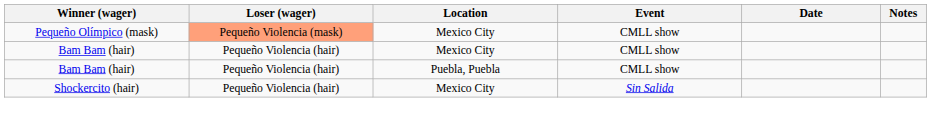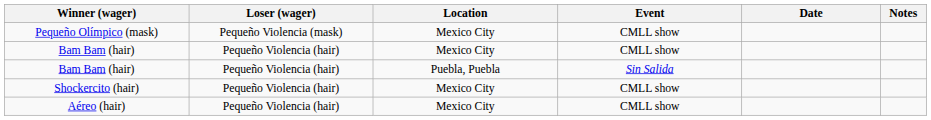Pequeño Olímpico (mask) | Loser (wager): lightsalmon background -> no background
Bam Bam (hair) / Puebla, Puebla | Event: CMLL show -> Sin Salida
Shockercito (hair) | Event: Sin Salida -> CMLL show
+ row: Aéreo (hair) | Pequeño Violencia (hair) | Mexico City | CMLL show
